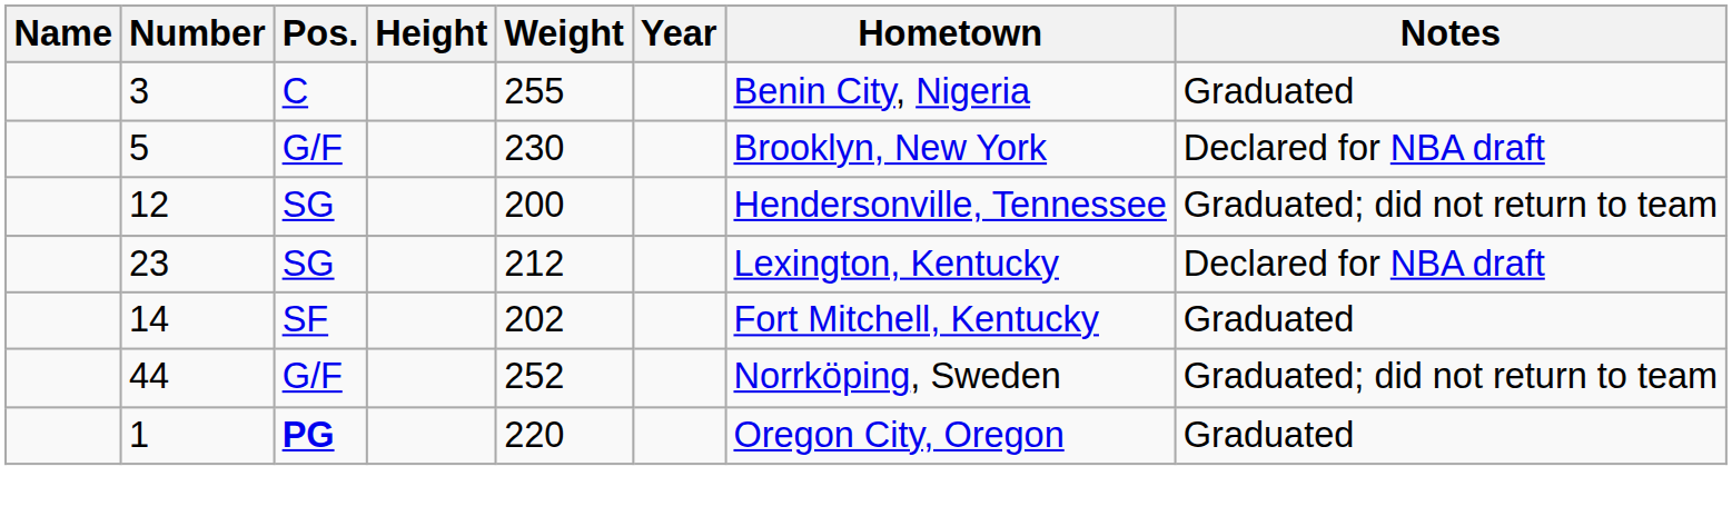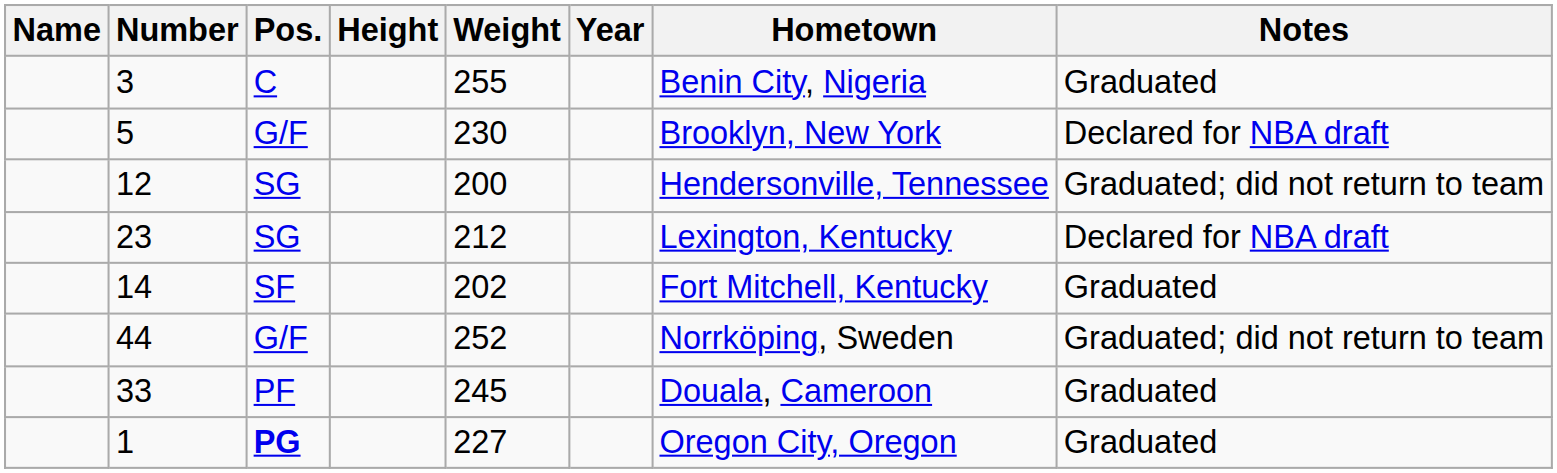+ row: 33 | PF | 245 | Douala, Cameroon | Graduated
1 | Weight: 220 -> 227
